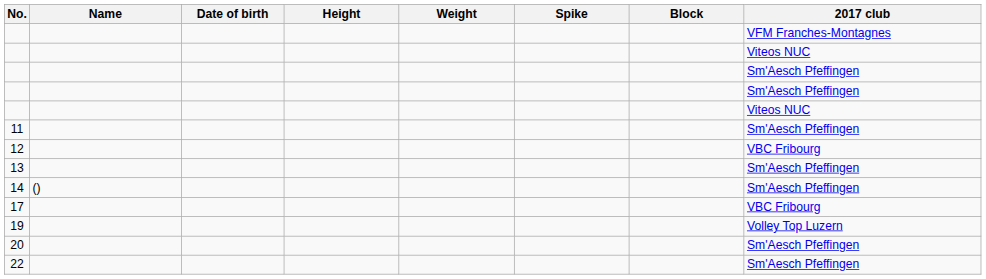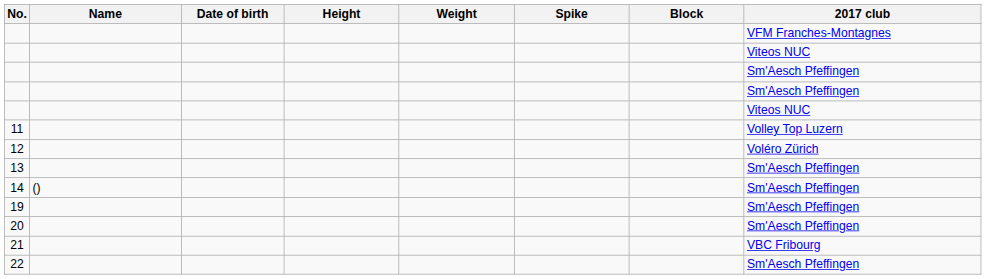11 | 2017 club: Sm'Aesch Pfeffingen -> Volley Top Luzern
12 | 2017 club: VBC Fribourg -> Voléro Zürich
- row: 17 | VBC Fribourg
19 | 2017 club: Volley Top Luzern -> Sm'Aesch Pfeffingen
+ row: 21 | VBC Fribourg
